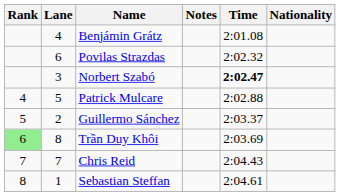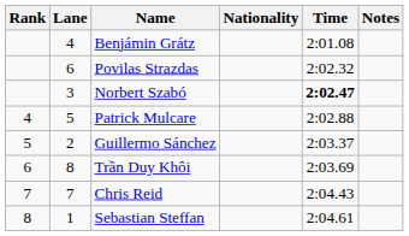columns swapped: Nationality <-> Notes
Trần Duy Khôi | Rank: lightgreen background -> no background
